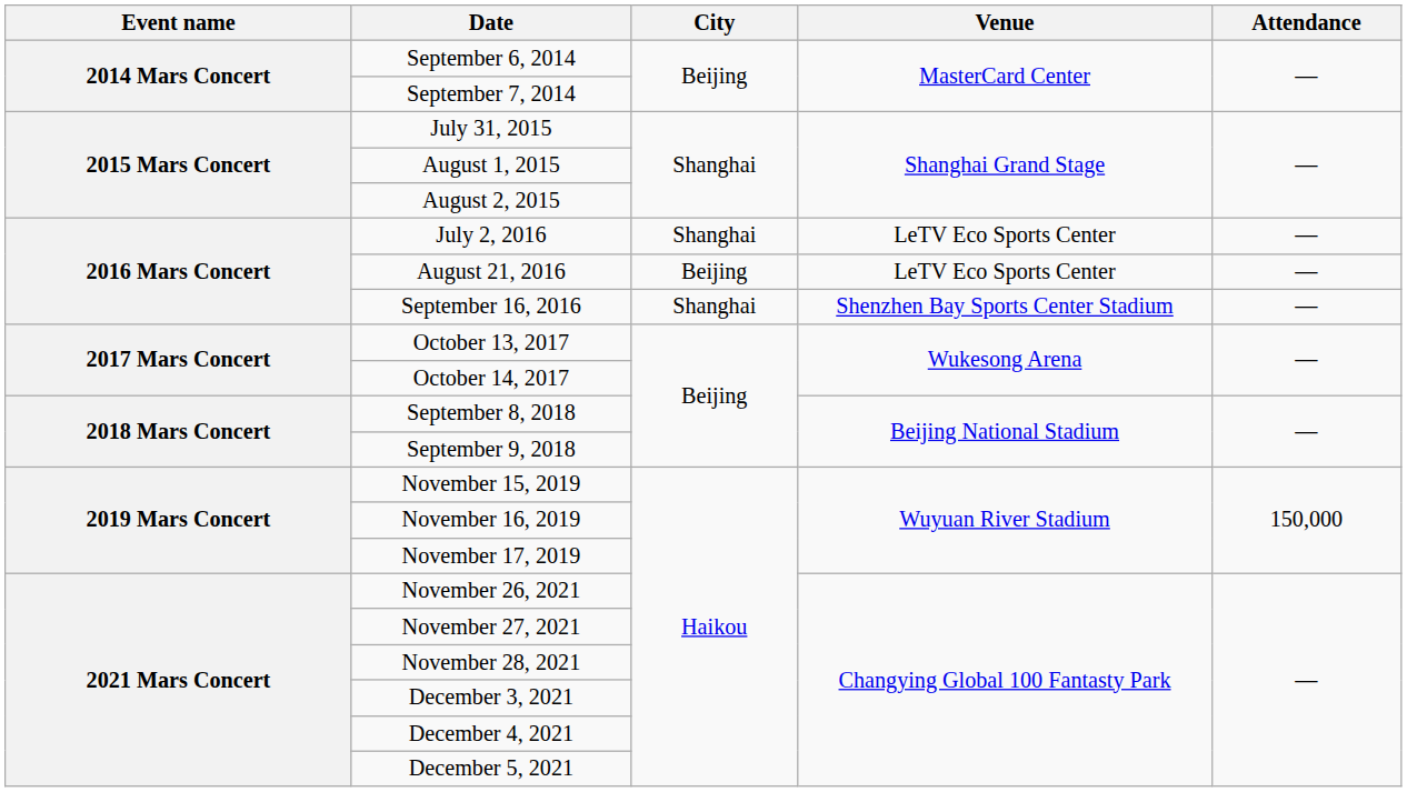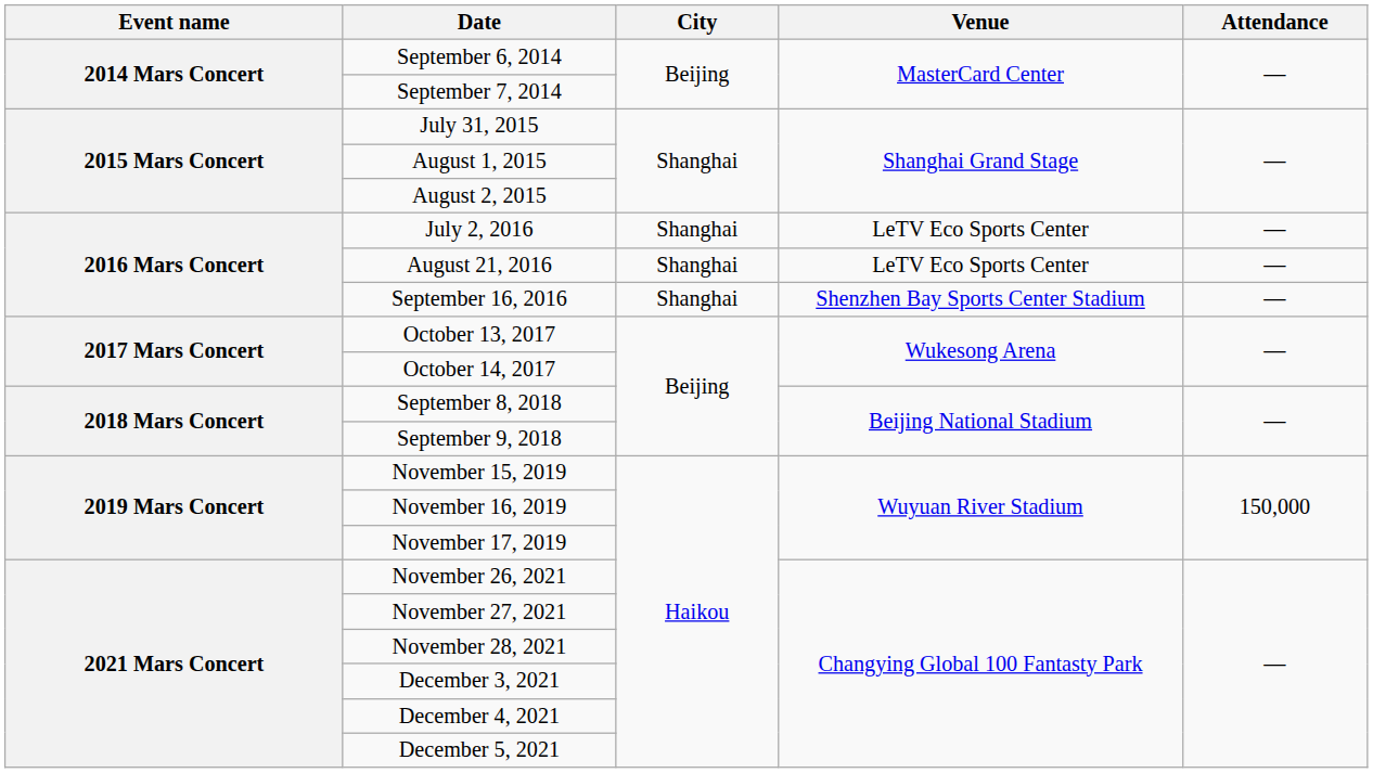August 21, 2016 | City: Beijing -> Shanghai
